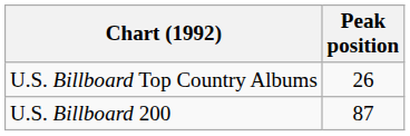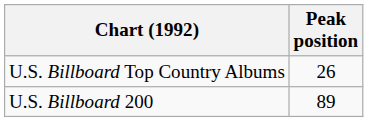U.S. Billboard 200 | Peak position: 87 -> 89
